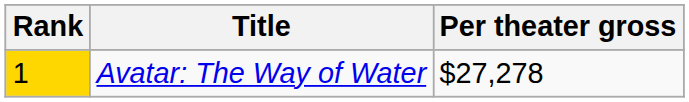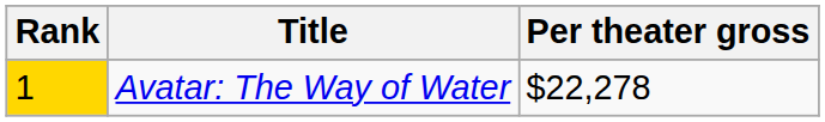Avatar: The Way of Water | Per theater gross: $27,278 -> $22,278
